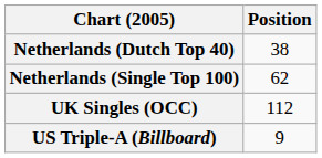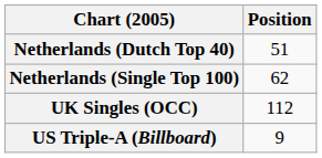Netherlands (Dutch Top 40) | Position: 38 -> 51
